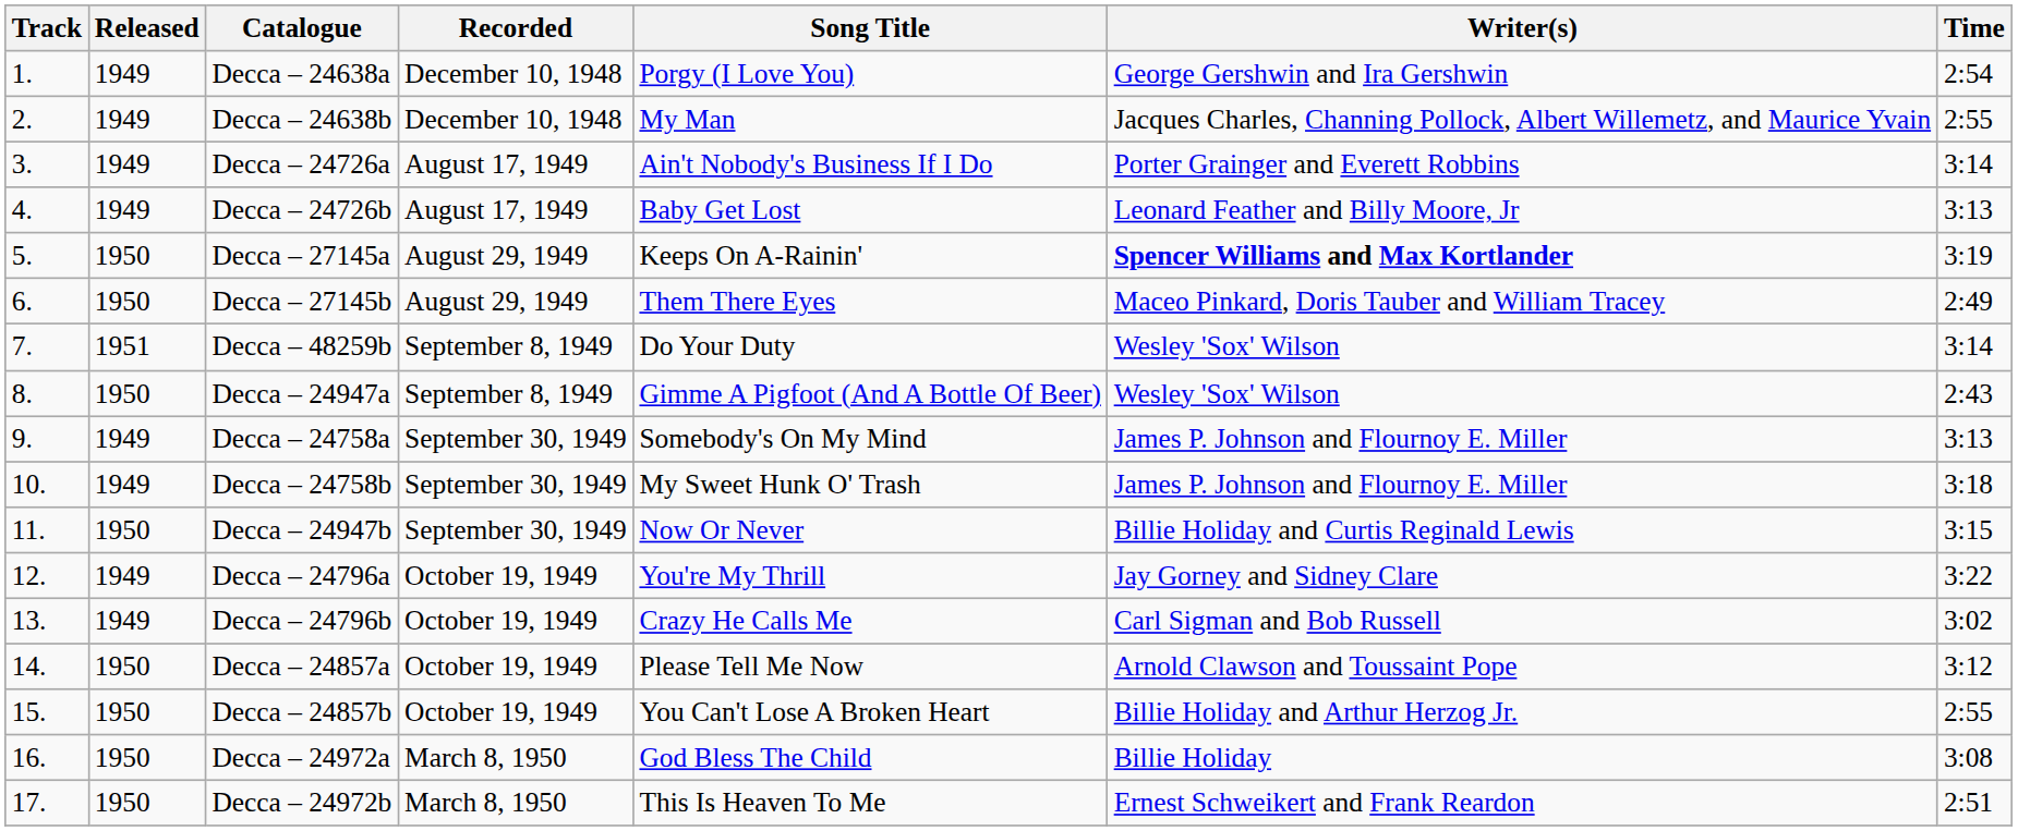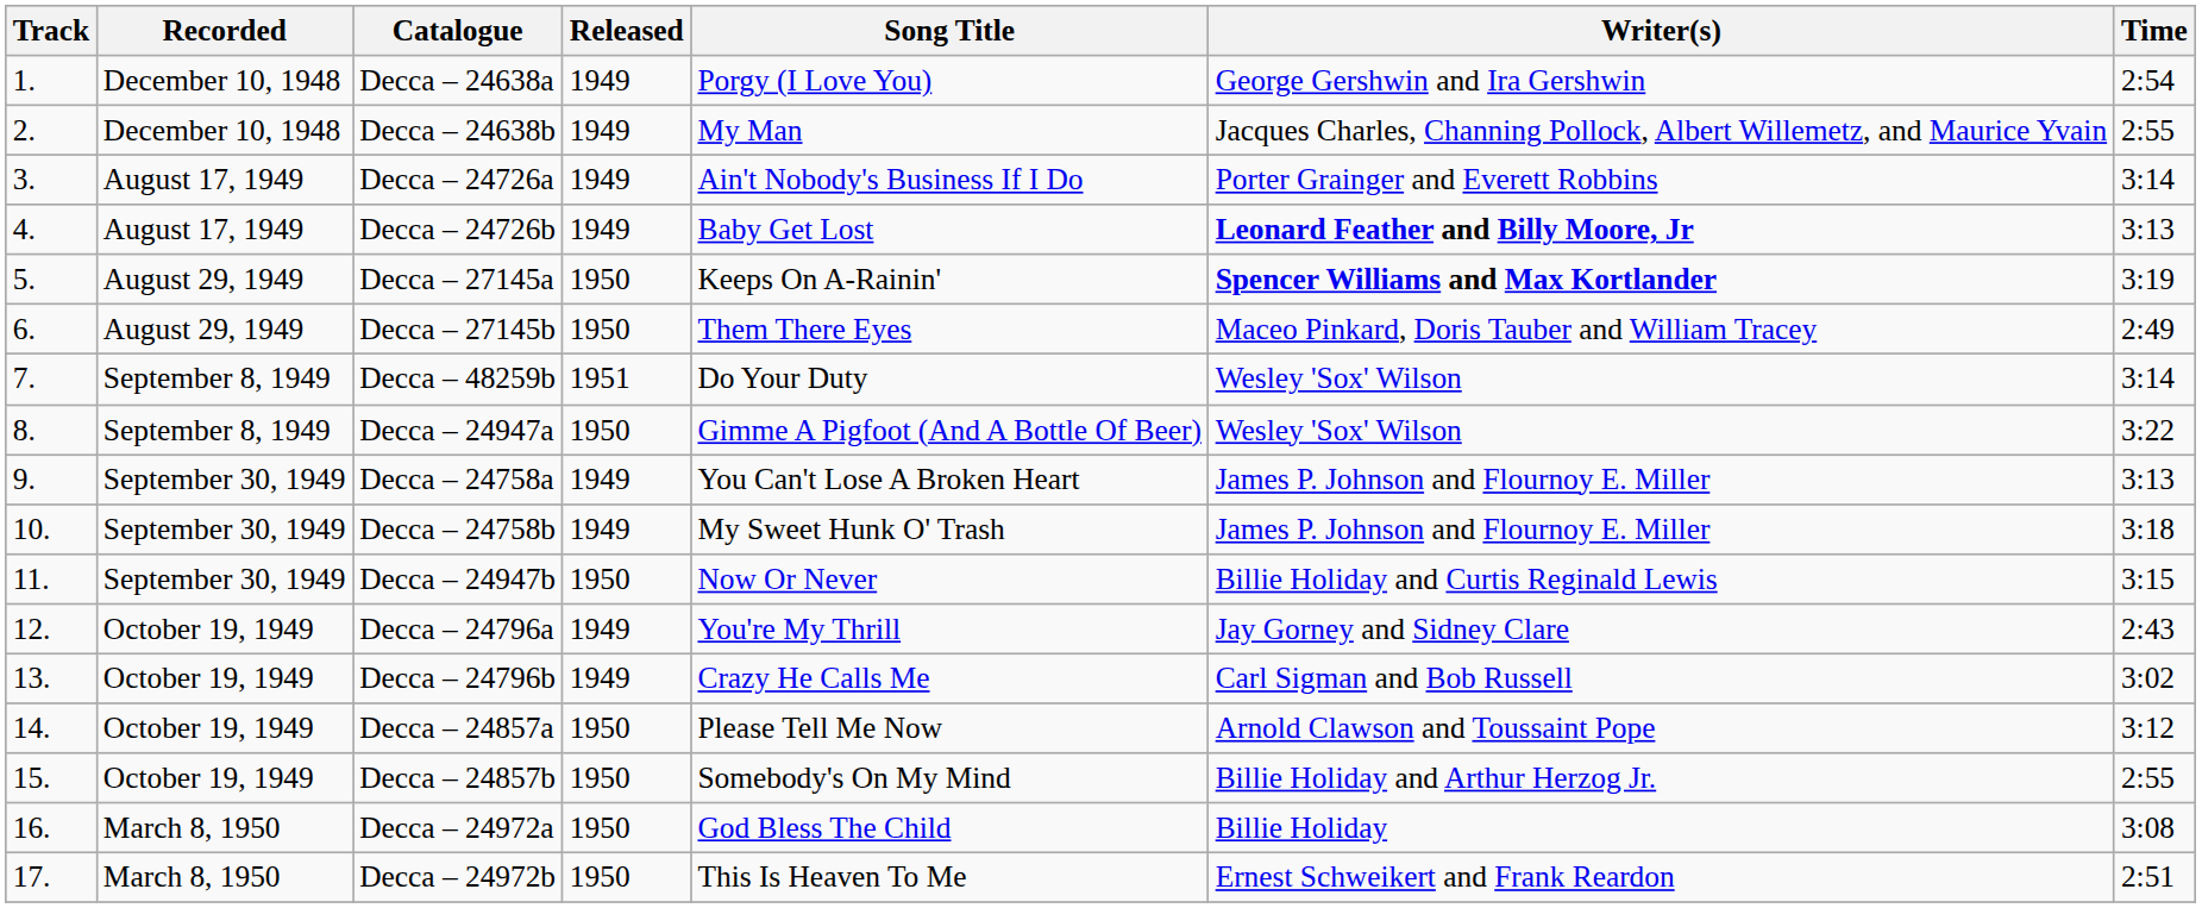columns swapped: Recorded <-> Released
Decca – 24726b | Writer(s): normal -> bold
Decca – 24947a | Time: 2:43 -> 3:22
Decca – 24758a | Song Title: Somebody's On My Mind -> You Can't Lose A Broken Heart
Decca – 24796a | Time: 3:22 -> 2:43
Decca – 24857b | Song Title: You Can't Lose A Broken Heart -> Somebody's On My Mind
